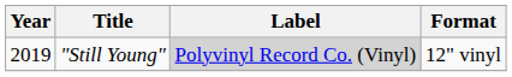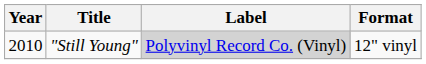"Still Young" | Year: 2019 -> 2010
